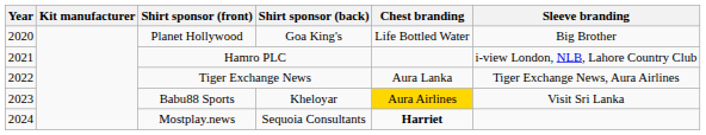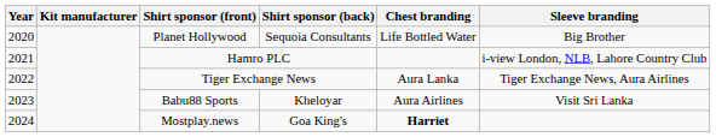Planet Hollywood | Shirt sponsor (back): Goa King's -> Sequoia Consultants
Babu88 Sports | Chest branding: gold background -> no background
Mostplay.news | Shirt sponsor (back): Sequoia Consultants -> Goa King's
